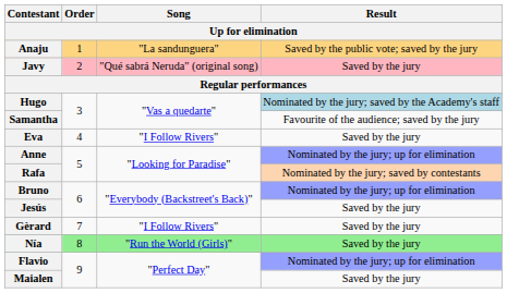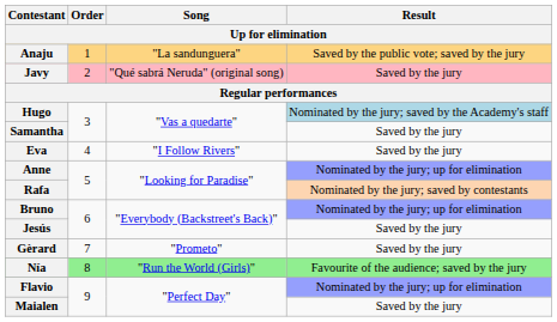Samantha | Result: Favourite of the audience; saved by the jury -> Saved by the jury
Gèrard | Song: "I Follow Rivers" -> "Prometo"
Nía | Result: Saved by the jury -> Favourite of the audience; saved by the jury
